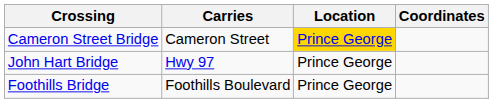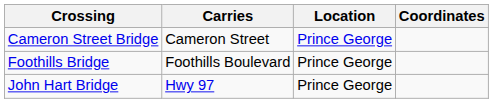Cameron Street Bridge | Location: gold background -> no background
rows swapped: John Hart Bridge <-> Foothills Bridge
